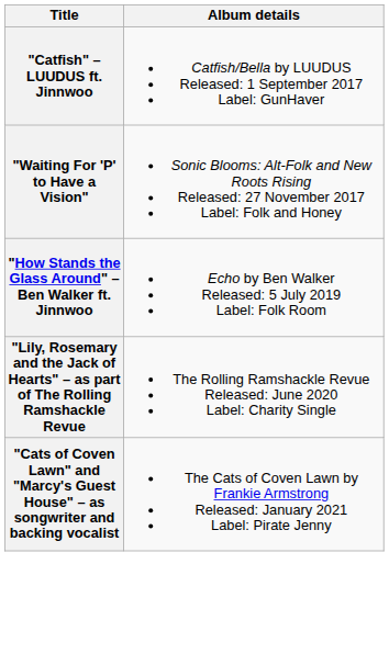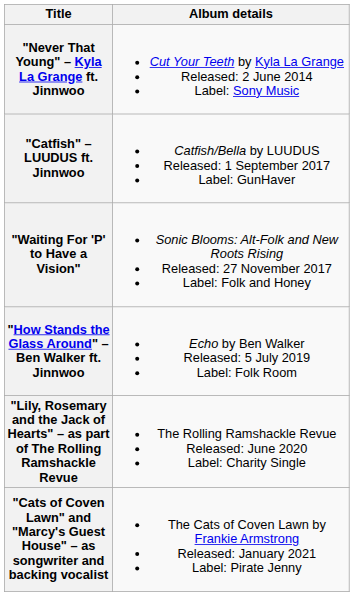+ row: "Never That Young" – Kyla La Grange ft. Jinnwoo | Cut Your Teeth by Kyla La Grange Released: 2 June 2014 Label: Sony Music
